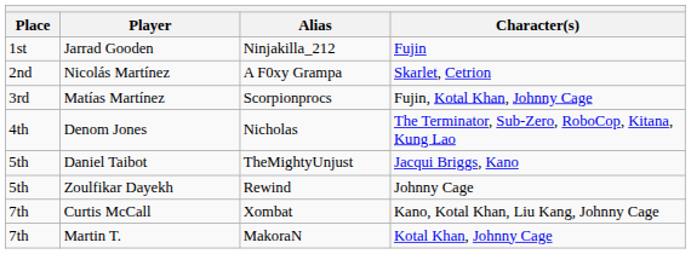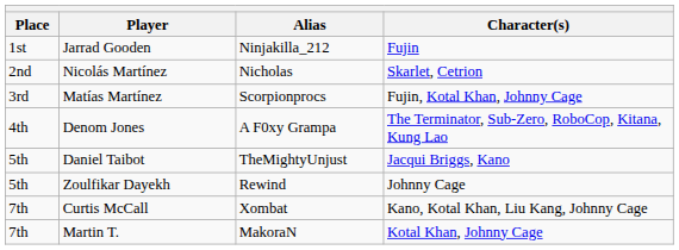Nicolás Martínez | Alias: A F0xy Grampa -> Nicholas
Denom Jones | Alias: Nicholas -> A F0xy Grampa
